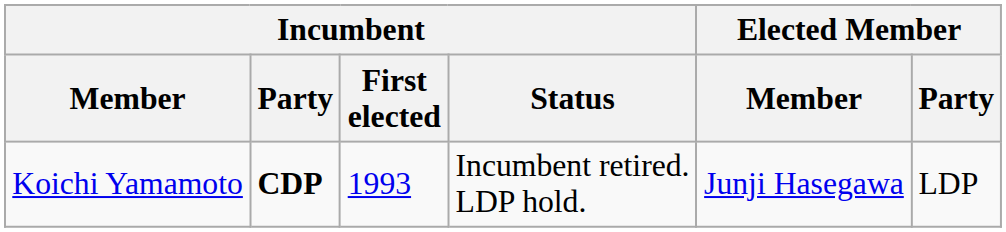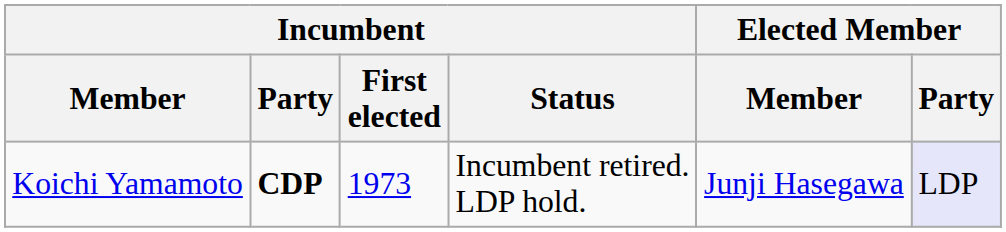Koichi Yamamoto | Incumbent / First elected: 1993 -> 1973
Koichi Yamamoto | Elected Member / Party: no background -> lavender background
